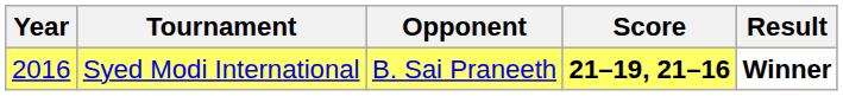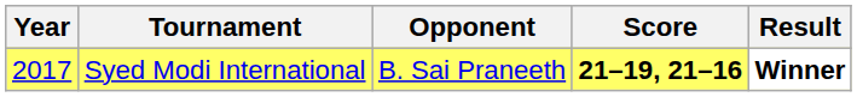Syed Modi International | Year: 2016 -> 2017
